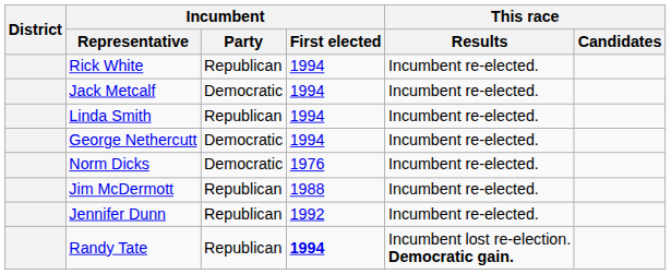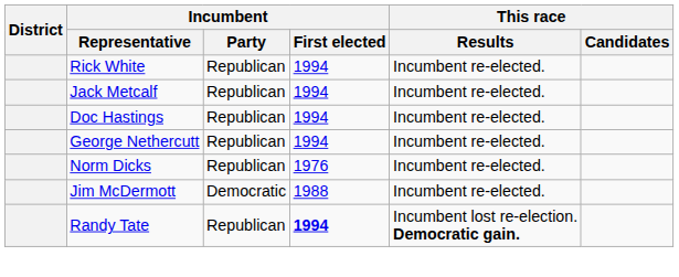Jack Metcalf | Incumbent / Party: Democratic -> Republican
- row: Linda Smith | Republican | 1994 | Incumbent re-elected.
+ row: Doc Hastings | Republican | 1994 | Incumbent re-elected.
George Nethercutt | Incumbent / Party: Democratic -> Republican
Norm Dicks | Incumbent / Party: Democratic -> Republican
Jim McDermott | Incumbent / Party: Republican -> Democratic
- row: Jennifer Dunn | Republican | 1992 | Incumbent re-elected.
